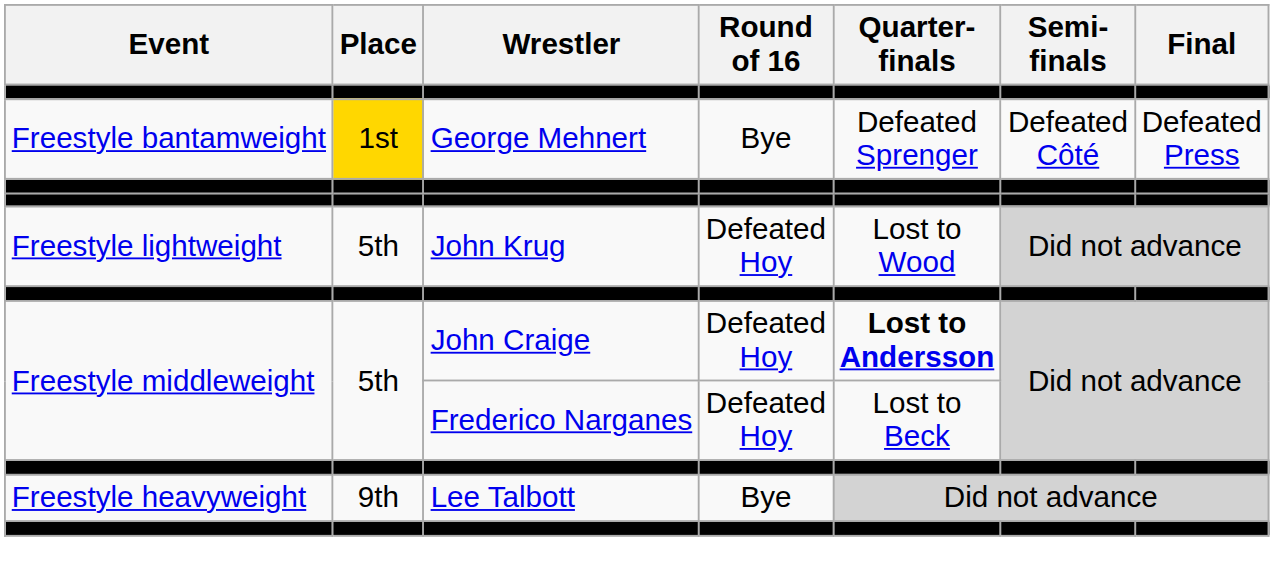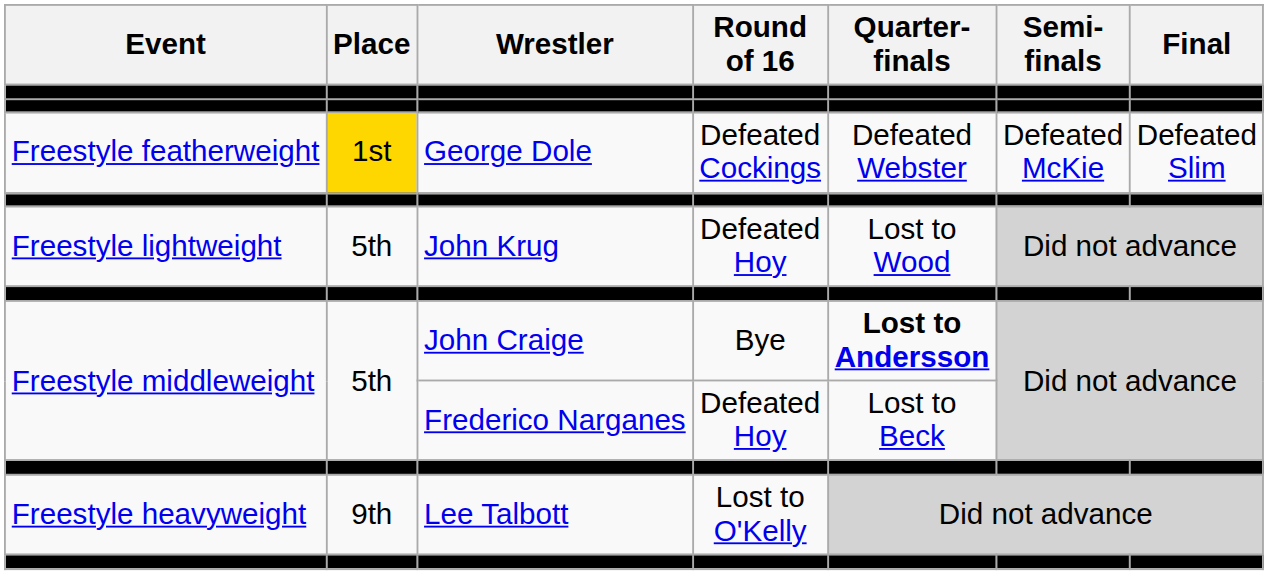- row: Freestyle bantamweight | 1st | George Mehnert | Bye | Defeated Sprenger | Defeated Côté | Defeated Press
+ row: Freestyle featherweight | 1st | George Dole | Defeated Cockings | Defeated Webster | Defeated McKie | Defeated Slim
John Craige | Round of 16: Defeated Hoy -> Bye
Lee Talbott | Round of 16: Bye -> Lost to O'Kelly
